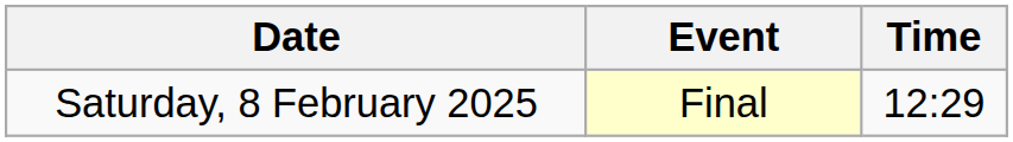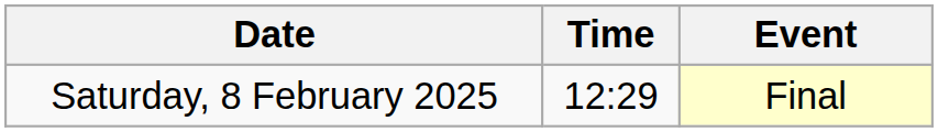columns swapped: Time <-> Event
